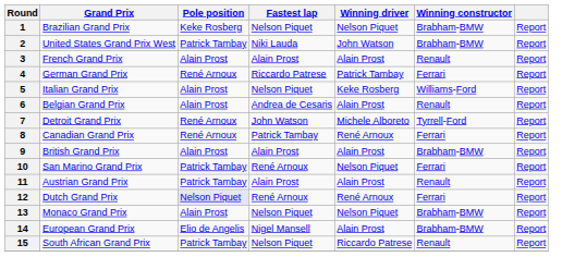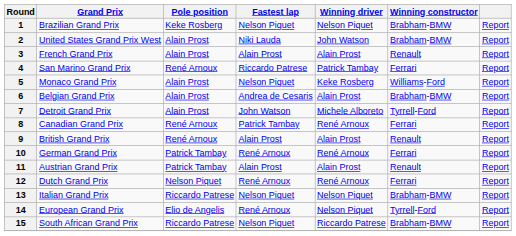2 | Pole position: Patrick Tambay -> Alain Prost
4 | Grand Prix: German Grand Prix -> San Marino Grand Prix
5 | Grand Prix: Italian Grand Prix -> Monaco Grand Prix
6 | Winning constructor: Renault -> Brabham-BMW
7 | Pole position: René Arnoux -> Alain Prost
9 | Pole position: Alain Prost -> René Arnoux
9 | Winning constructor: Brabham-BMW -> Renault
10 | Grand Prix: San Marino Grand Prix -> German Grand Prix
10 | Winning driver: Nelson Piquet -> René Arnoux
12 | Pole position: lavender background -> no background
13 | Grand Prix: Monaco Grand Prix -> Italian Grand Prix
13 | Pole position: Alain Prost -> Riccardo Patrese
14 | Fastest lap: Nigel Mansell -> René Arnoux
14 | Winning driver: Alain Prost -> Nelson Piquet
14 | Winning constructor: Brabham-BMW -> Tyrrell-Ford
15 | Pole position: Patrick Tambay -> Riccardo Patrese
15 | Winning constructor: Renault -> Brabham-BMW
